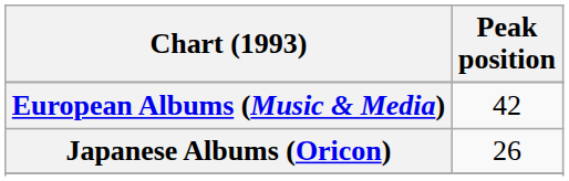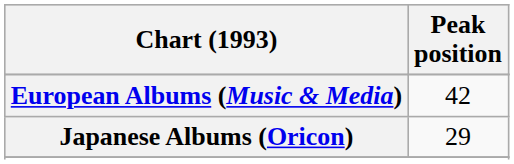Japanese Albums (Oricon) | Peak position: 26 -> 29
